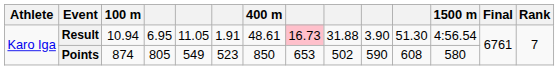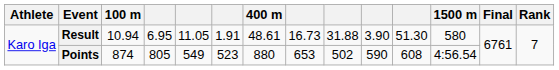Result | column 8: pink background -> no background
Result | 1500 m: 4:56.54 -> 580
Points | 400 m: 850 -> 880
Points | 1500 m: 580 -> 4:56.54
